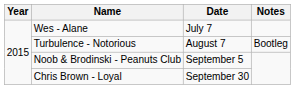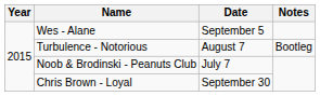Wes - Alane | Date: July 7 -> September 5
Noob & Brodinski - Peanuts Club | Date: September 5 -> July 7
